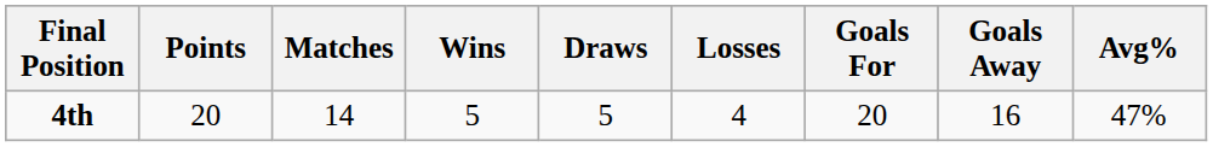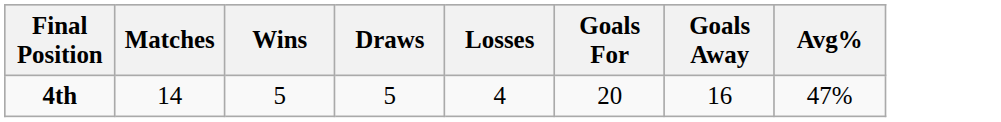- column: Points | 20
